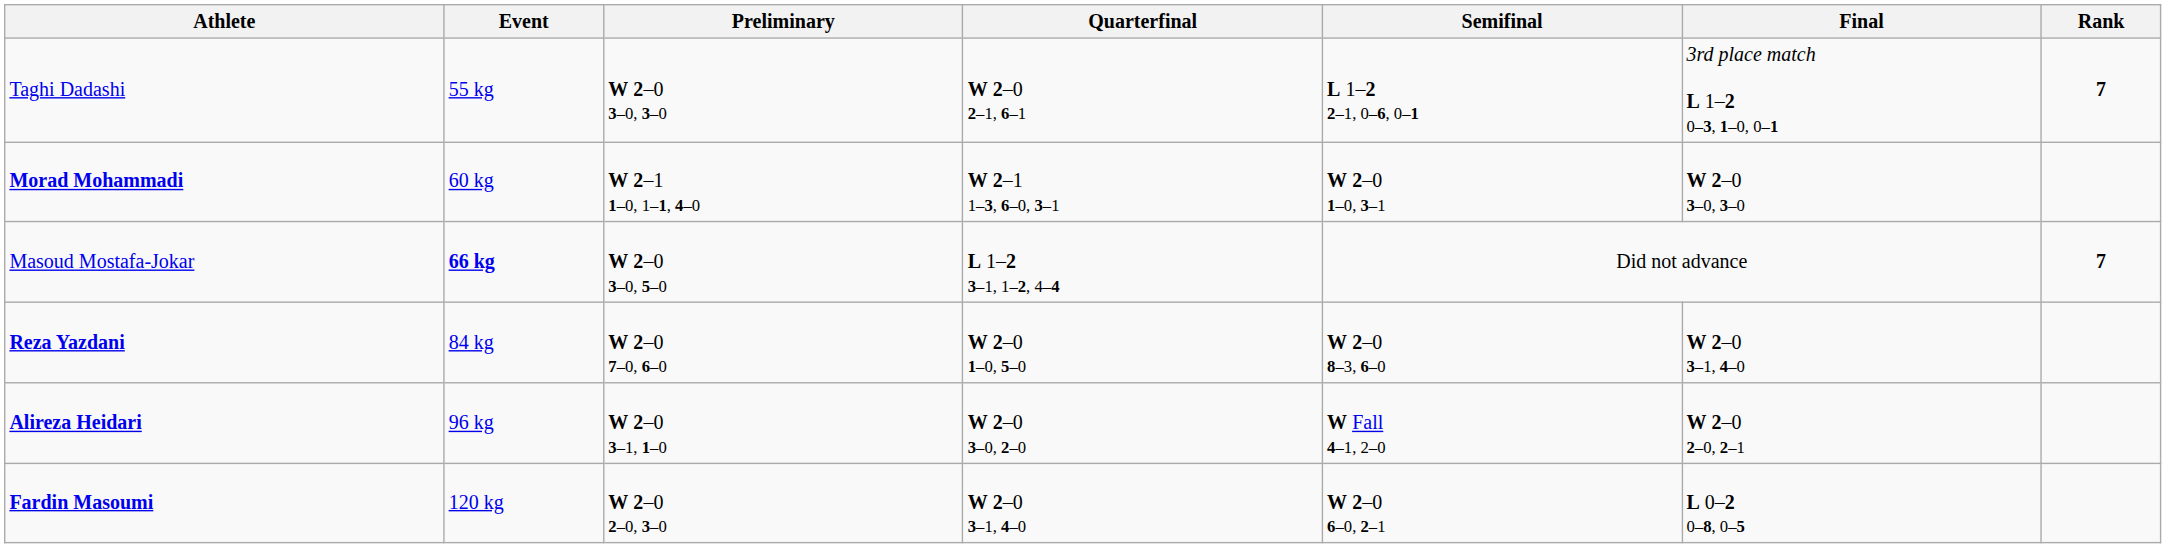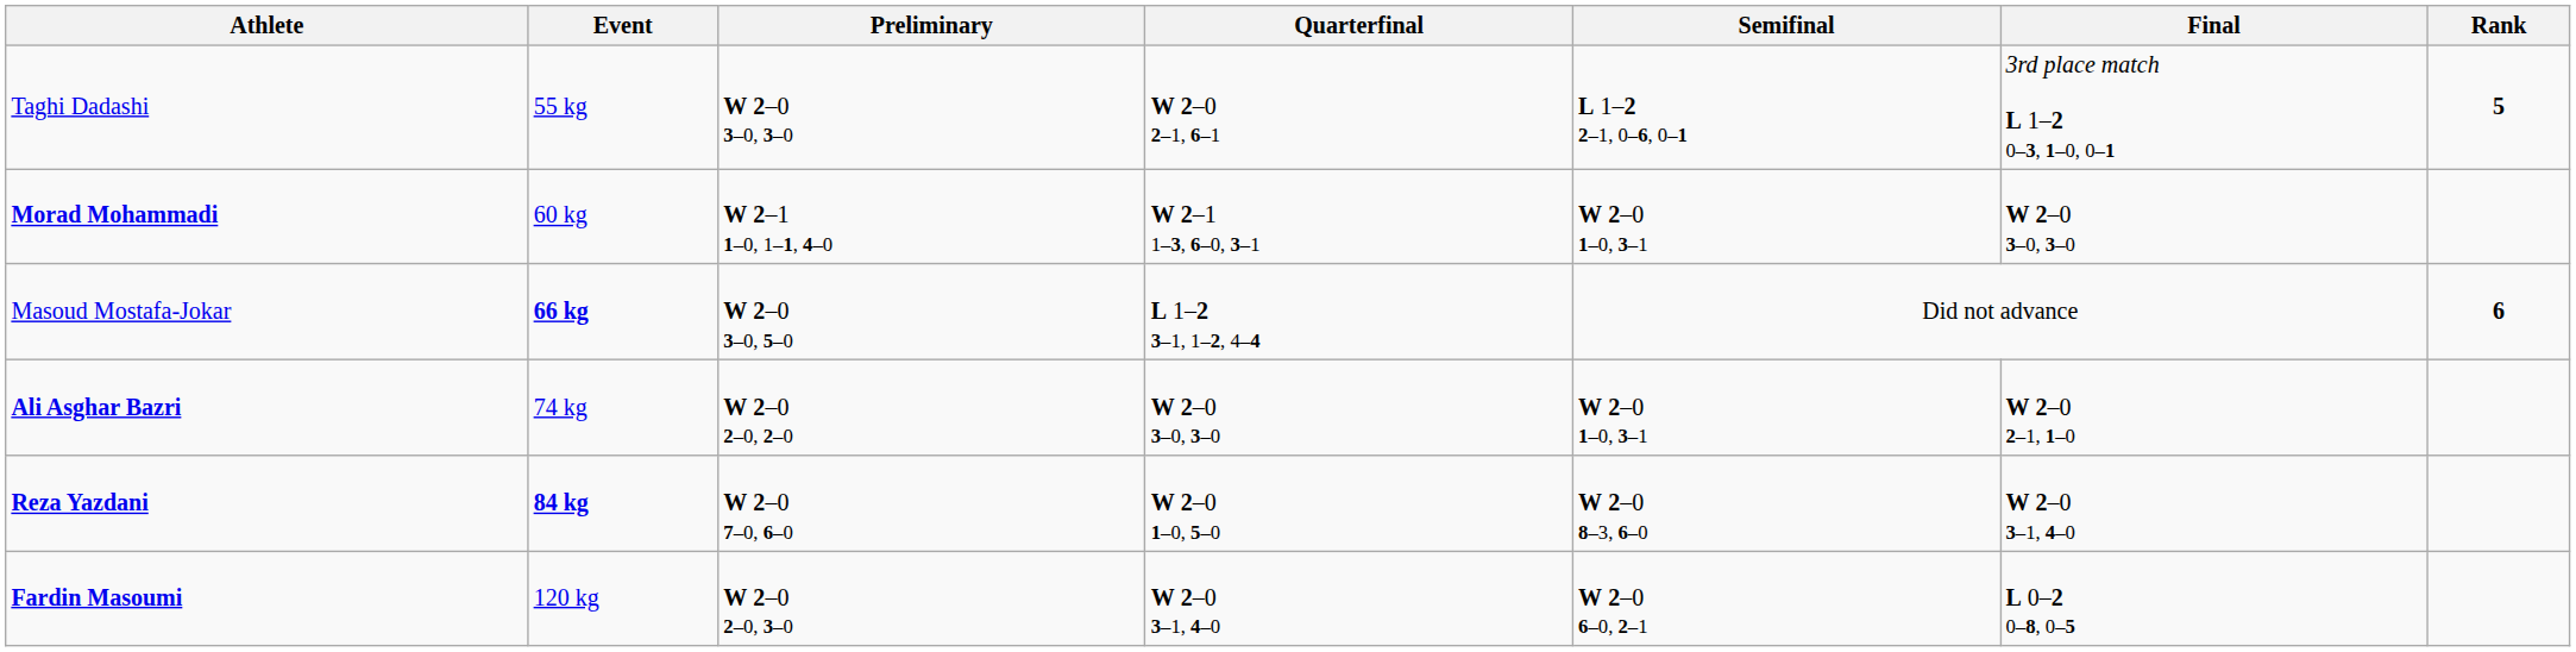Taghi Dadashi | Rank: 7 -> 5
Masoud Mostafa-Jokar | Rank: 7 -> 6
+ row: Ali Asghar Bazri | 74 kg | W 2–0 2–0, 2–0 | W 2–0 3–0, 3–0 | W 2–0 1–0, 3–1 | W 2–0 2–1, 1–0
Reza Yazdani | Event: normal -> bold
- row: Alireza Heidari | 96 kg | W 2–0 3–1, 1–0 | W 2–0 3–0, 2–0 | W Fall 4–1, 2–0 | W 2–0 2–0, 2–1
